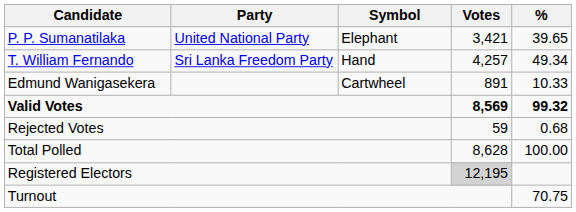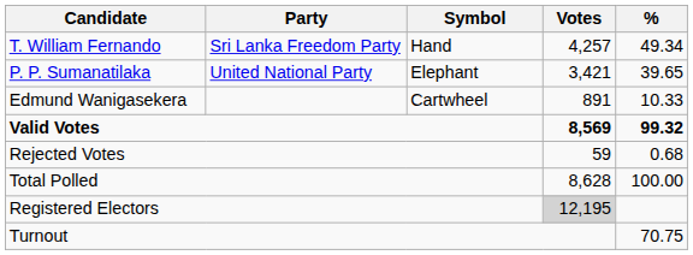rows swapped: T. William Fernando <-> P. P. Sumanatilaka
